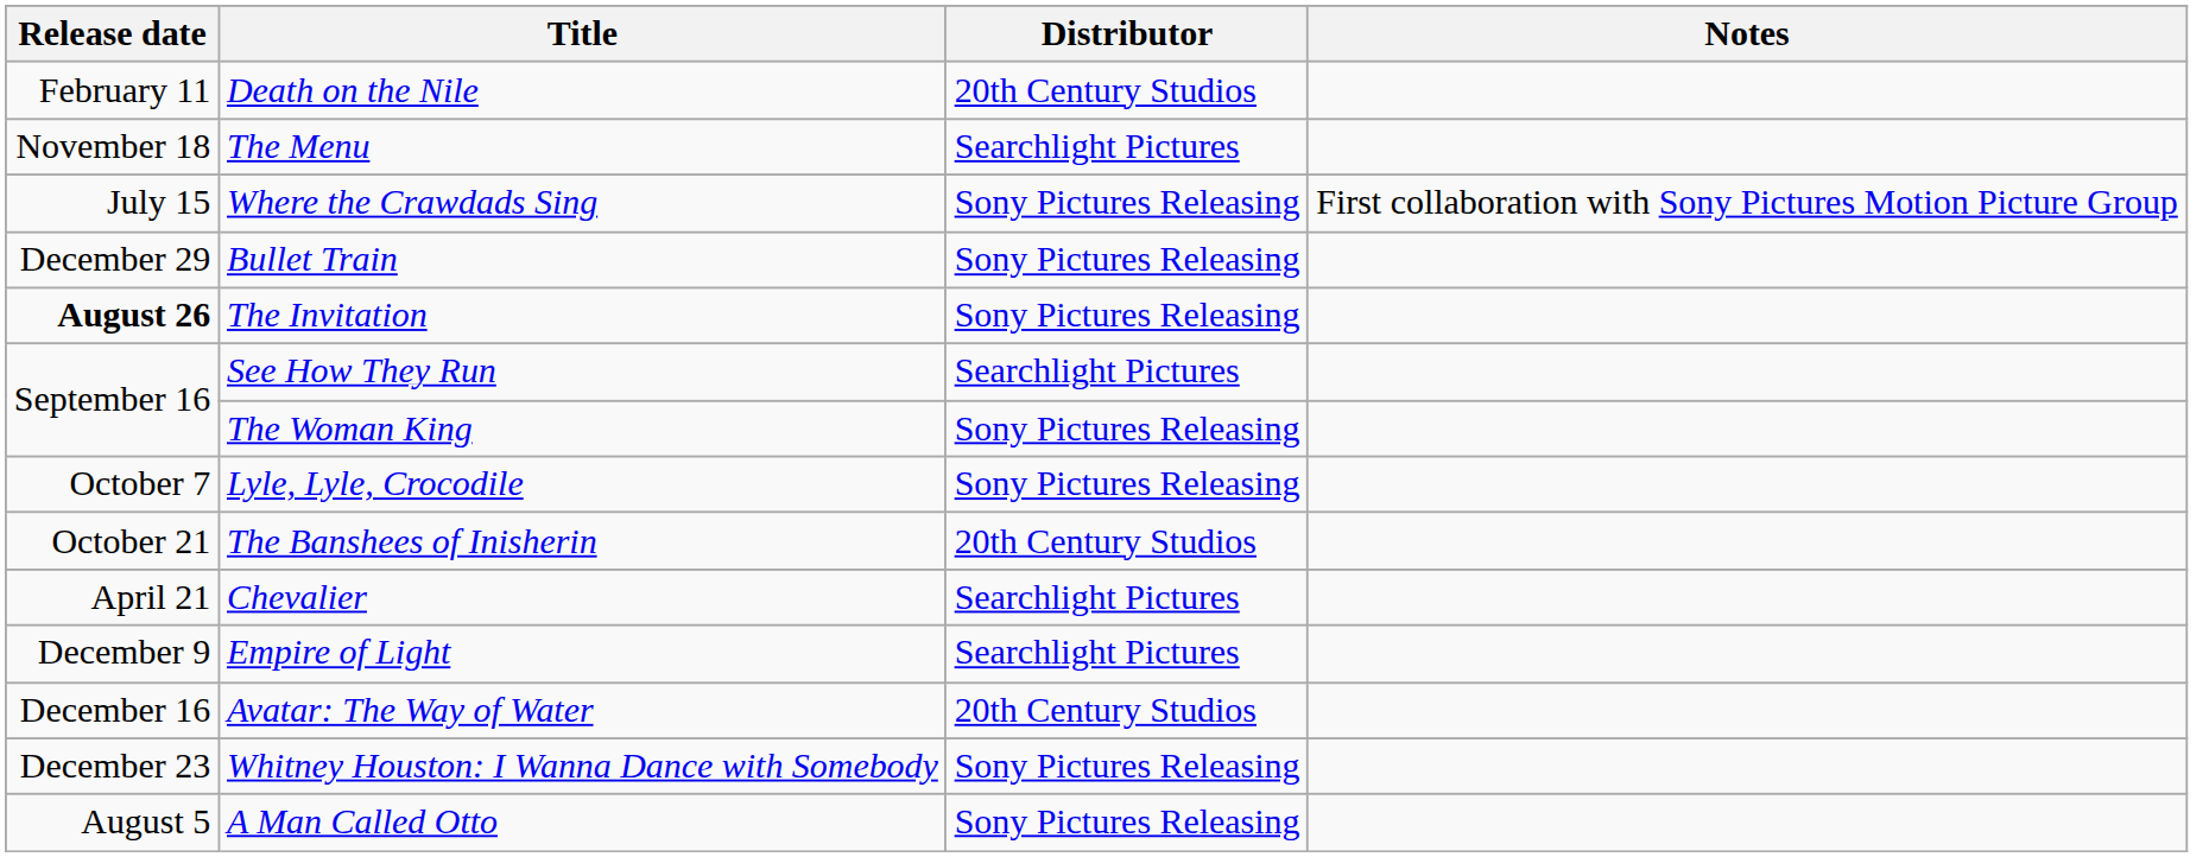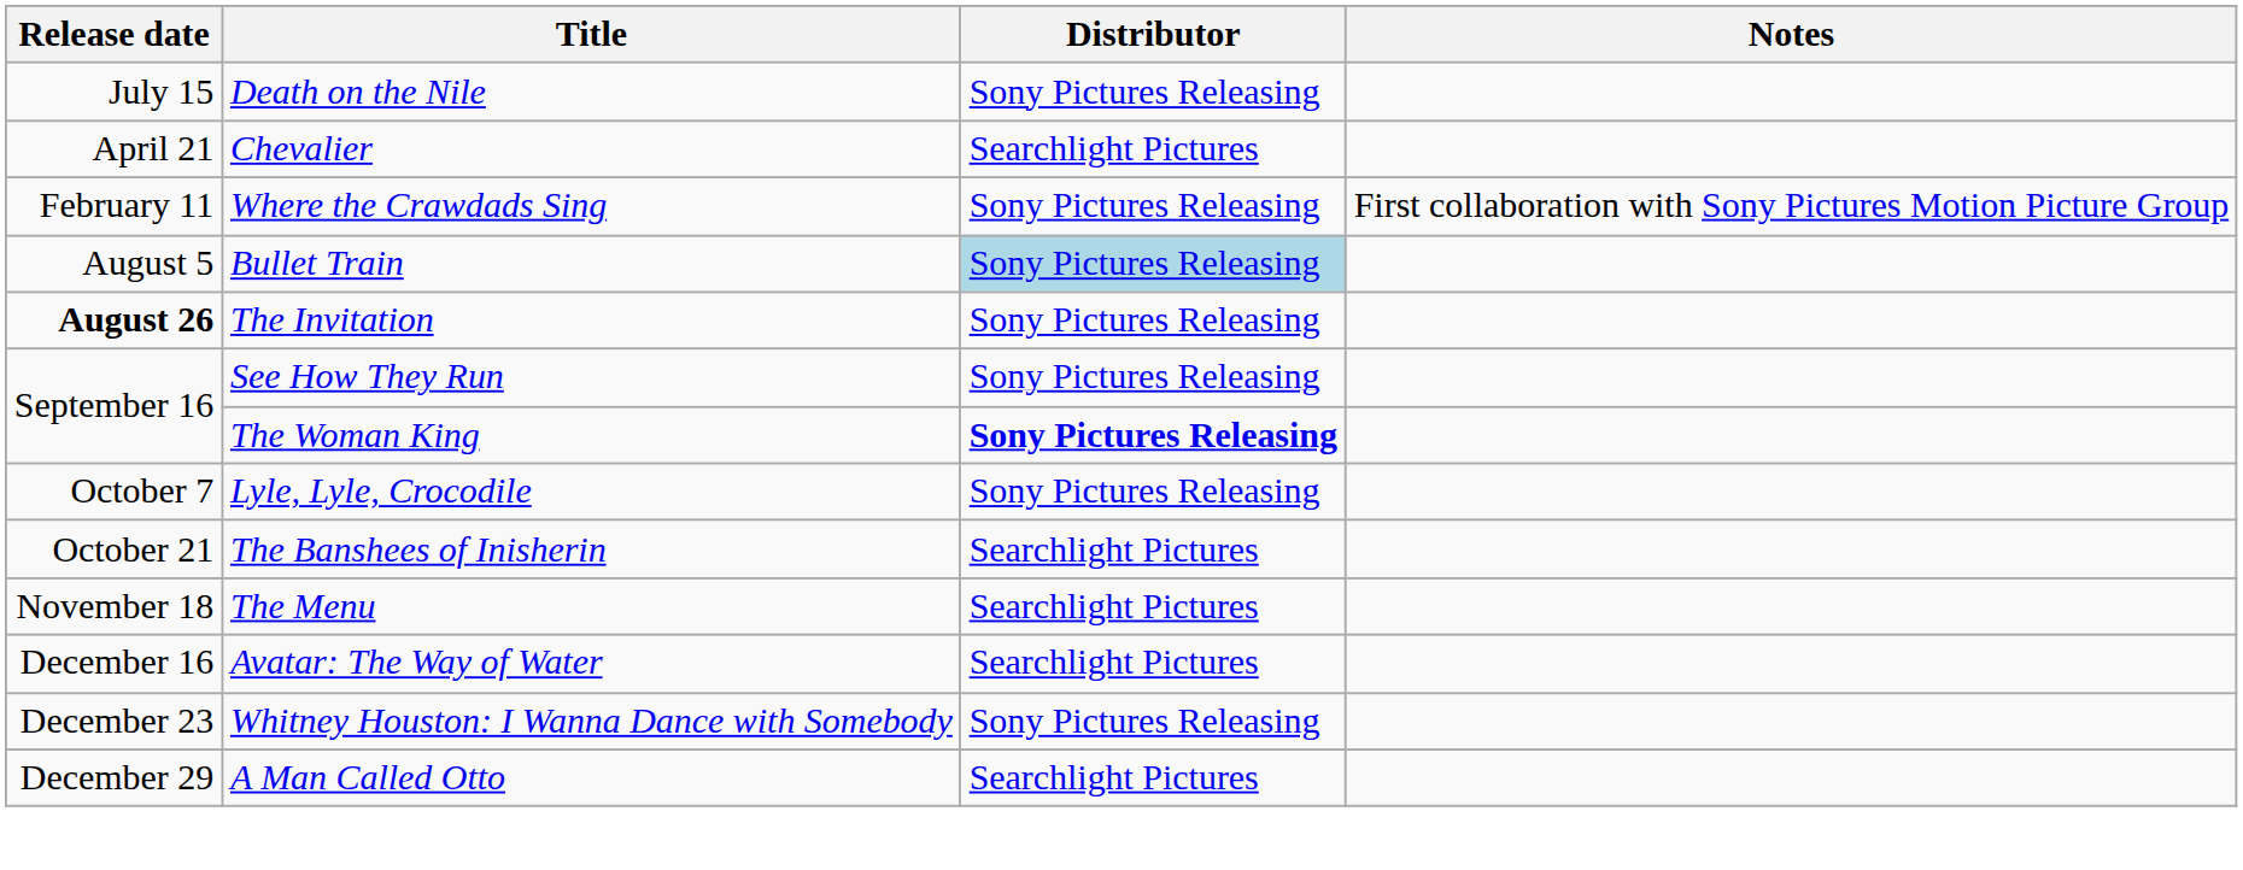Death on the Nile | Release date: February 11 -> July 15
Death on the Nile | Distributor: 20th Century Studios -> Sony Pictures Releasing
rows swapped: Chevalier <-> The Menu
Where the Crawdads Sing | Release date: July 15 -> February 11
Bullet Train | Release date: December 29 -> August 5
Bullet Train | Distributor: no background -> lightblue background
See How They Run | Distributor: Searchlight Pictures -> Sony Pictures Releasing
The Woman King | Distributor: normal -> bold
The Banshees of Inisherin | Distributor: 20th Century Studios -> Searchlight Pictures
- row: December 9 | Empire of Light | Searchlight Pictures
Avatar: The Way of Water | Distributor: 20th Century Studios -> Searchlight Pictures
A Man Called Otto | Release date: August 5 -> December 29
A Man Called Otto | Distributor: Sony Pictures Releasing -> Searchlight Pictures
